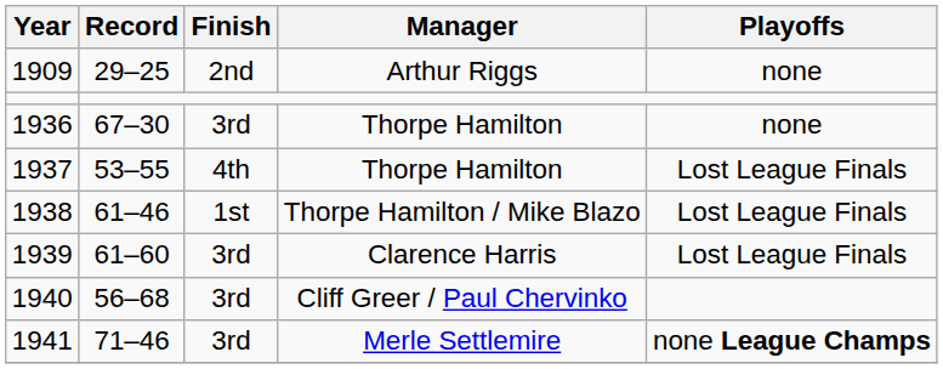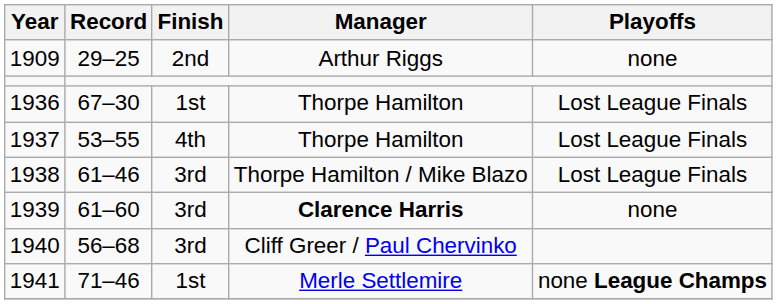1936 | Finish: 3rd -> 1st
1936 | Playoffs: none -> Lost League Finals
1938 | Finish: 1st -> 3rd
1939 | Manager: normal -> bold
1939 | Playoffs: Lost League Finals -> none
1941 | Finish: 3rd -> 1st
